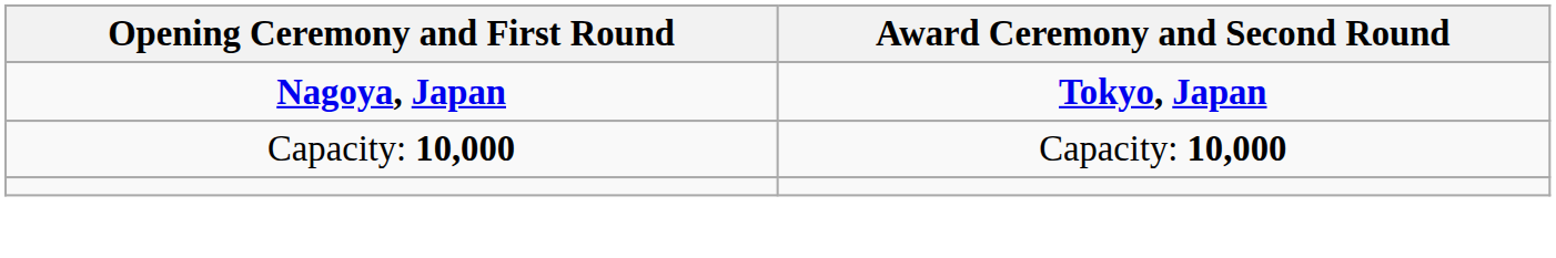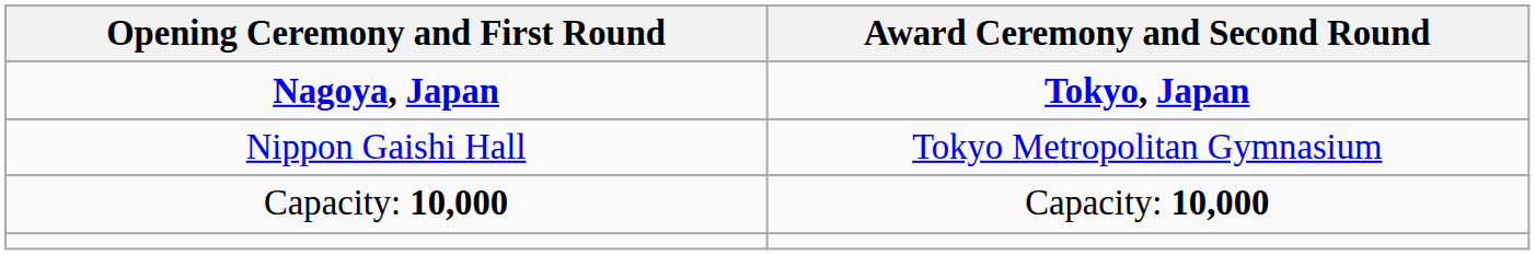+ row: Nippon Gaishi Hall | Tokyo Metropolitan Gymnasium
